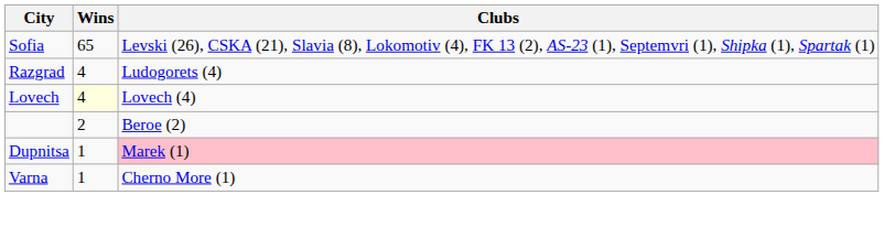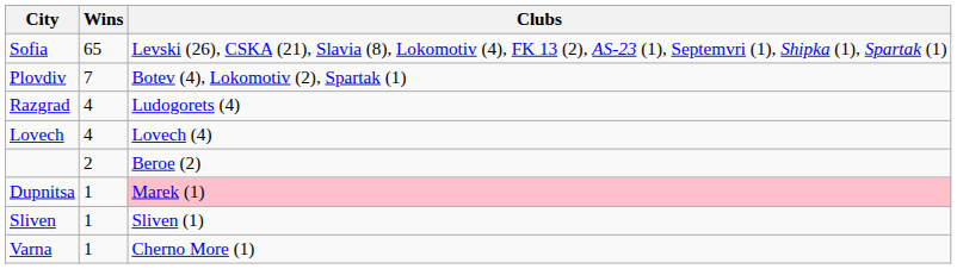+ row: Plovdiv | 7 | Botev (4), Lokomotiv (2), Spartak (1)
Lovech | Wins: lightyellow background -> no background
+ row: Sliven | 1 | Sliven (1)
